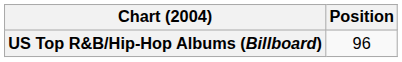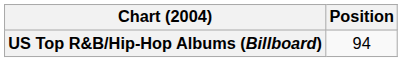US Top R&B/Hip-Hop Albums (Billboard) | Position: 96 -> 94
